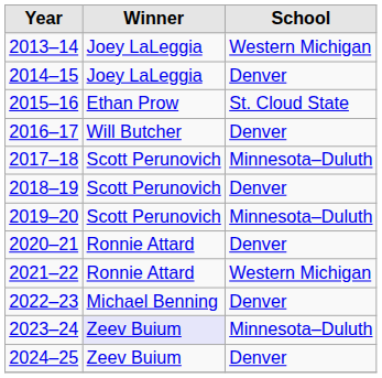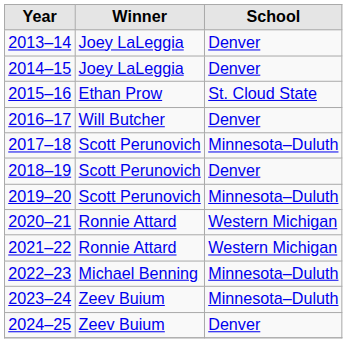2013–14 | School: Western Michigan -> Denver
2020–21 | School: Denver -> Western Michigan
2022–23 | School: Denver -> Minnesota–Duluth
2023–24 | Winner: lavender background -> no background
